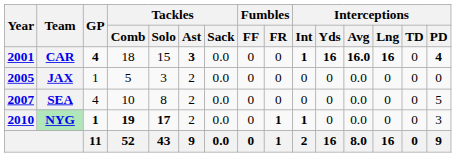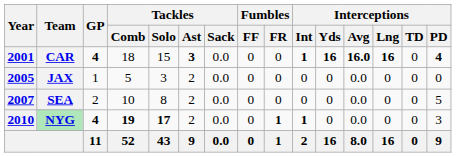SEA | GP: 4 -> 2
NYG | GP: 1 -> 4
